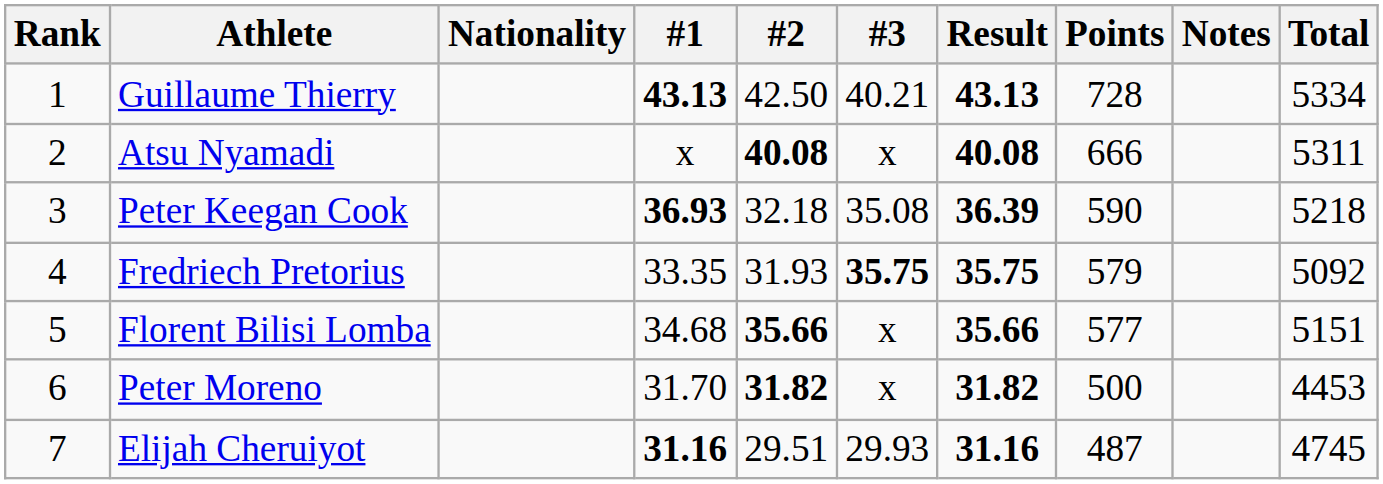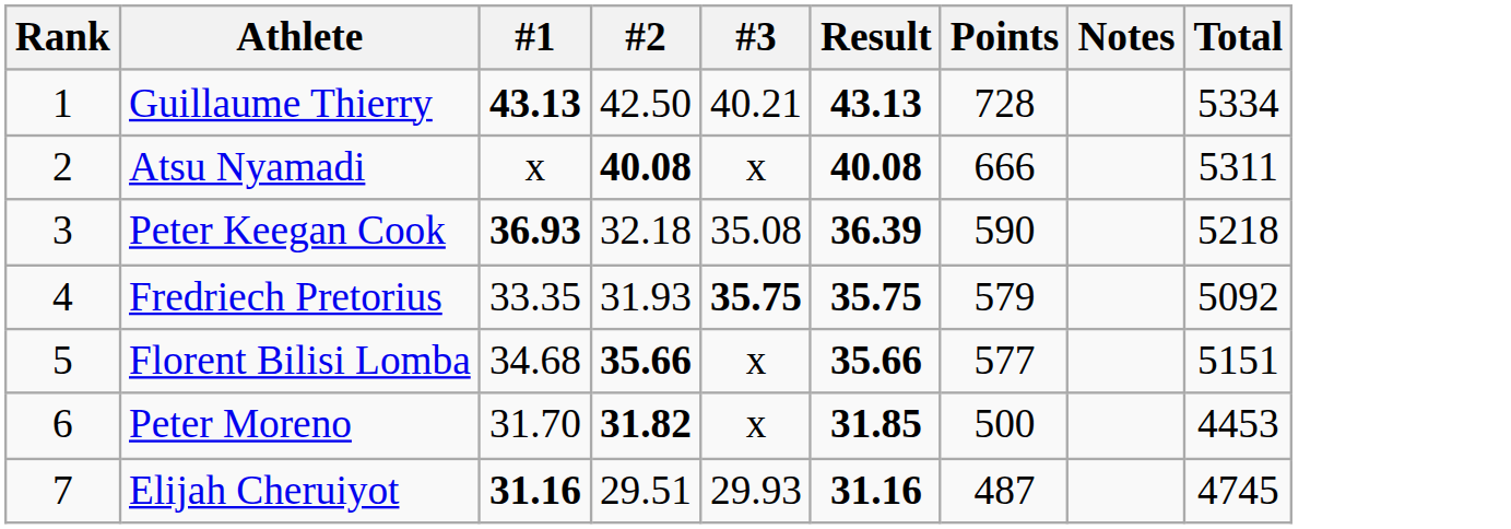- column: Nationality
Peter Moreno | Result: 31.82 -> 31.85
